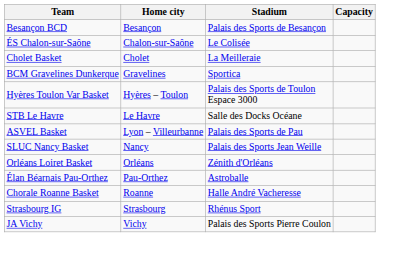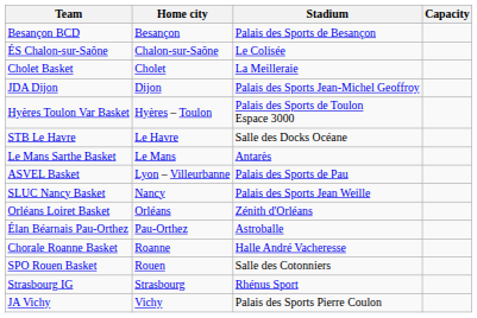+ row: JDA Dijon | Dijon | Palais des Sports Jean-Michel Geoffroy
- row: BCM Gravelines Dunkerque | Gravelines | Sportica
+ row: Le Mans Sarthe Basket | Le Mans | Antarès
+ row: SPO Rouen Basket | Rouen | Salle des Cotonniers
